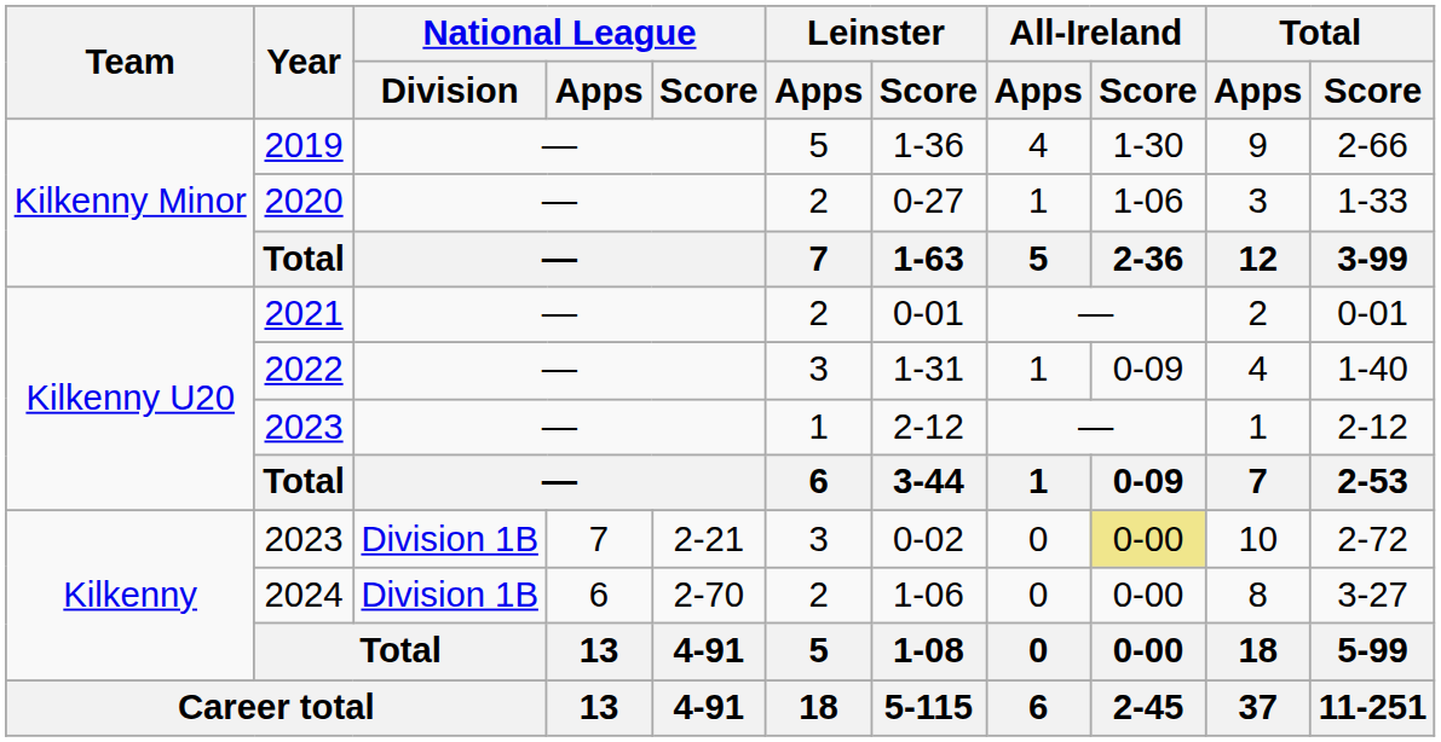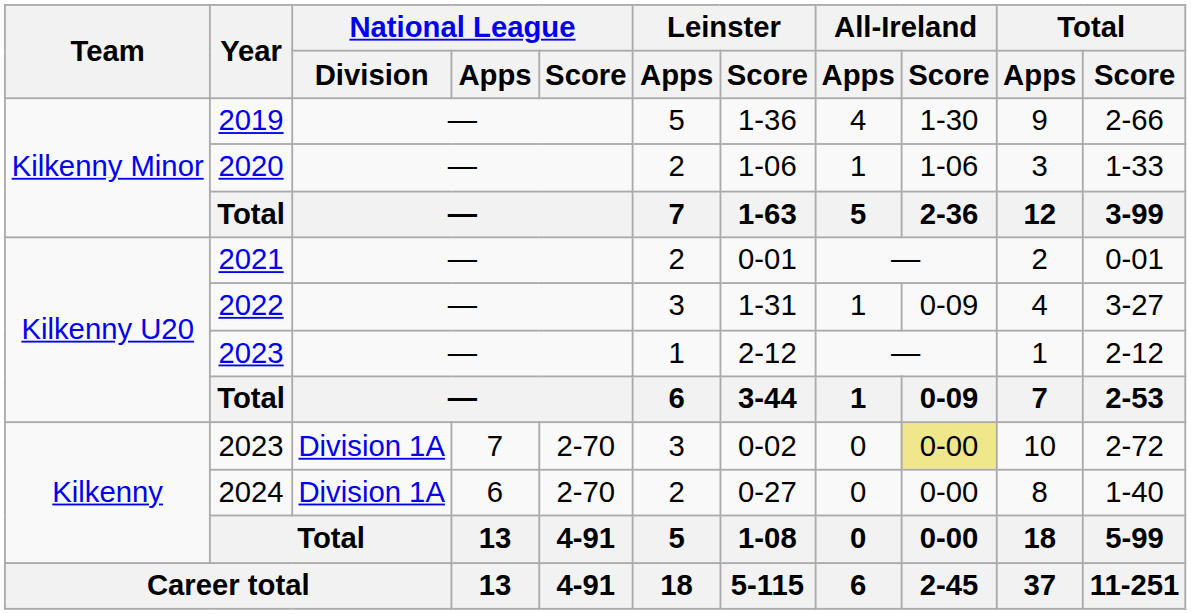2020 | Leinster / Score: 0-27 -> 1-06
2022 | Total / Score: 1-40 -> 3-27
Kilkenny / 2023 | National League / Division: Division 1B -> Division 1A
Kilkenny / 2023 | National League / Score: 2-21 -> 2-70
2024 | National League / Division: Division 1B -> Division 1A
2024 | Leinster / Score: 1-06 -> 0-27
2024 | Total / Score: 3-27 -> 1-40
